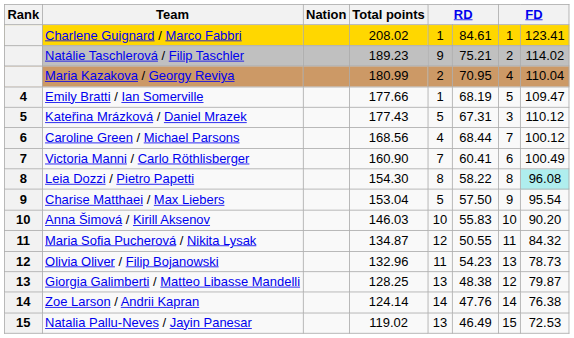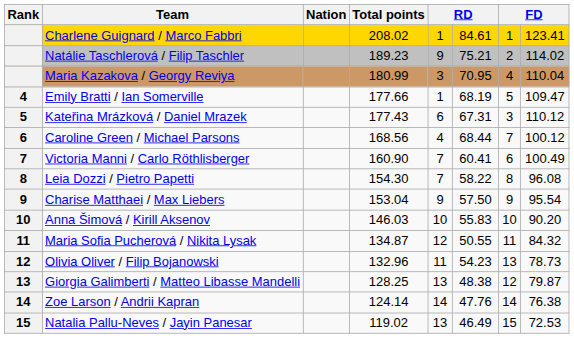Maria Kazakova / Georgy Reviya | column 5: 2 -> 3
Kateřina Mrázková / Daniel Mrazek | column 5: 5 -> 6
Leia Dozzi / Pietro Papetti | column 5: 8 -> 7
Leia Dozzi / Pietro Papetti | column 8: paleturquoise background -> no background
Charise Matthaei / Max Liebers | column 5: 5 -> 9
